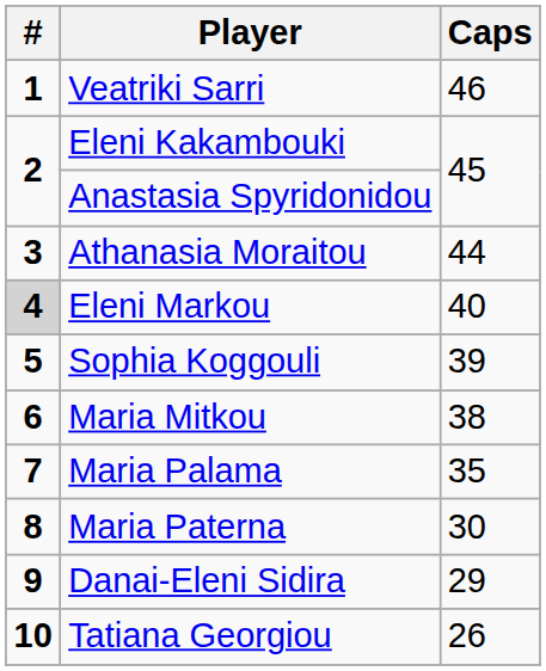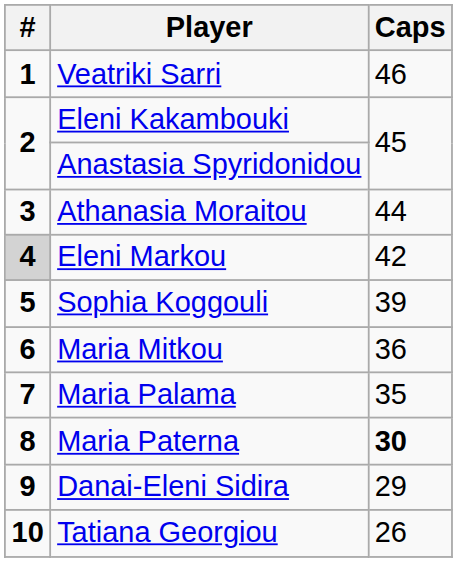Eleni Markou | Caps: 40 -> 42
Maria Mitkou | Caps: 38 -> 36
Maria Paterna | Caps: normal -> bold
